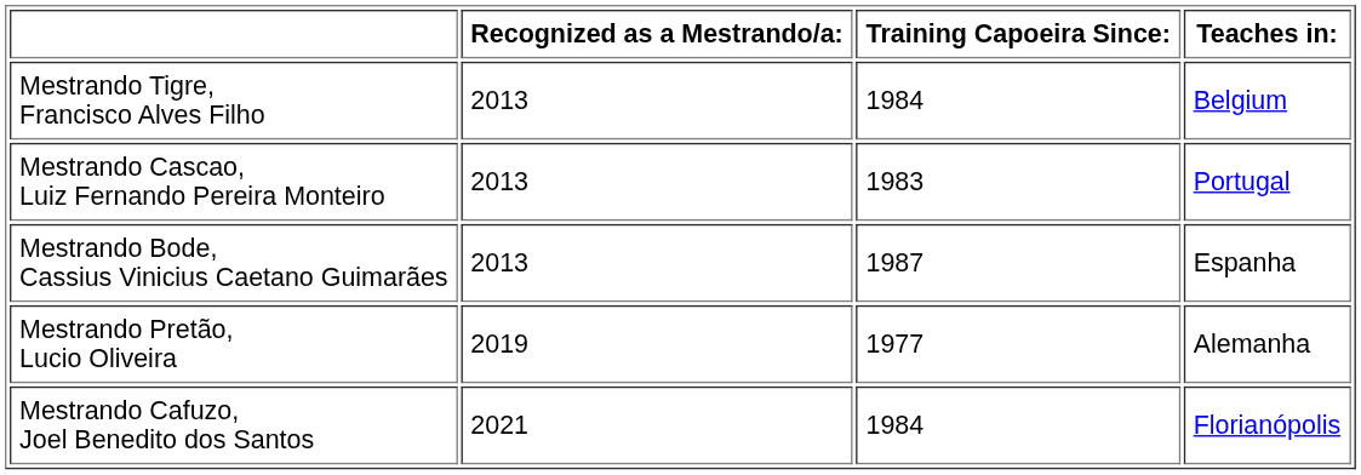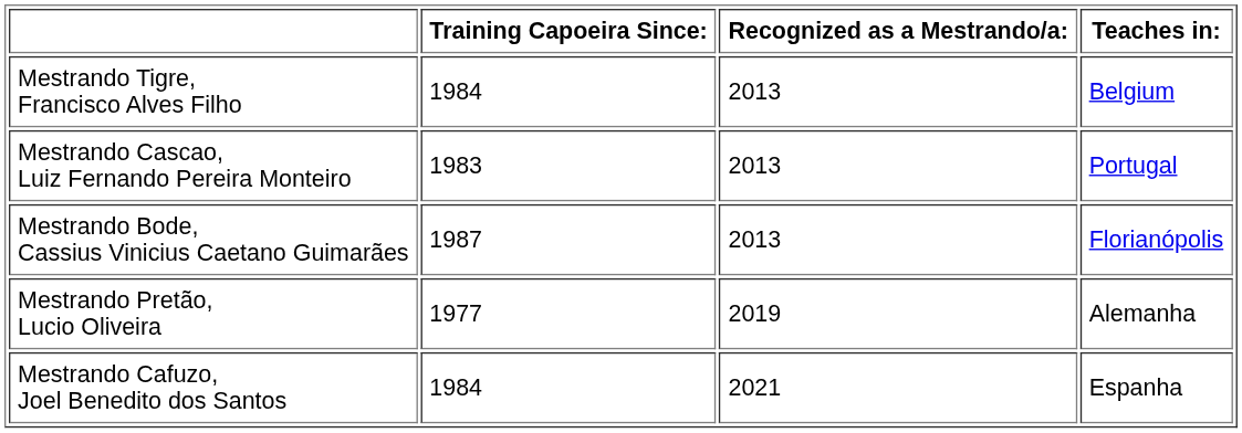columns swapped: Training Capoeira Since: <-> Recognized as a Mestrando/a:
Mestrando Bode, Cassius Vinicius Caetano Guimarães | Teaches in:: Espanha -> Florianópolis
Mestrando Cafuzo, Joel Benedito dos Santos | Teaches in:: Florianópolis -> Espanha
